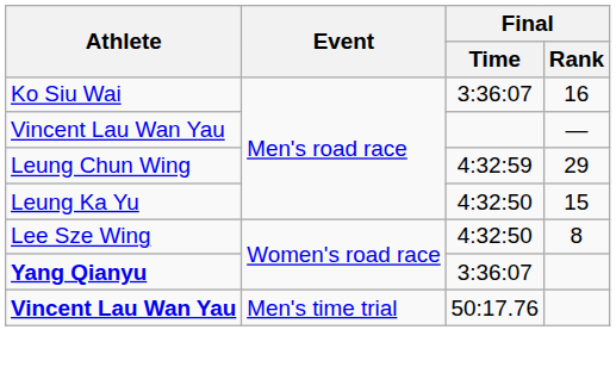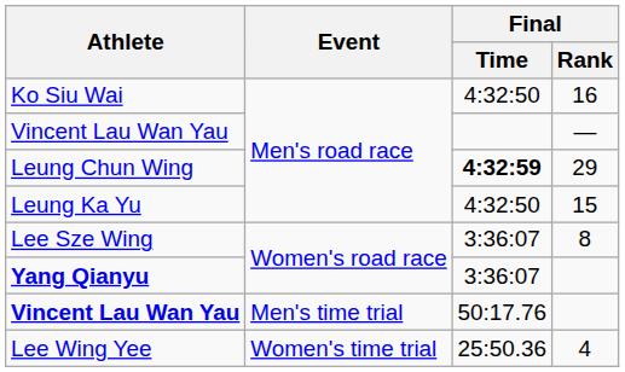Ko Siu Wai | Final / Time: 3:36:07 -> 4:32:50
Leung Chun Wing | Final / Time: normal -> bold
Lee Sze Wing | Final / Time: 4:32:50 -> 3:36:07
+ row: Lee Wing Yee | Women's time trial | 25:50.36 | 4
